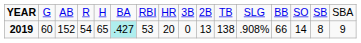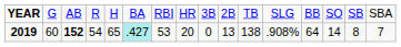2019 | column 3: normal -> bold
2019 | column 13: 66 -> 64
2019 | column 16: 9 -> 7
